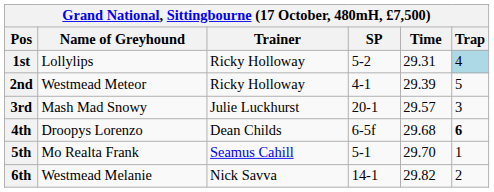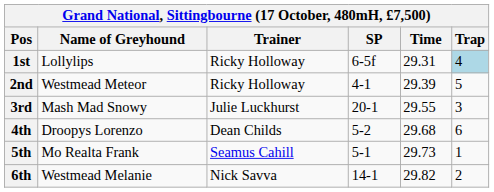1st | SP: 5-2 -> 6-5f
3rd | Time: 29.57 -> 29.55
4th | SP: 6-5f -> 5-2
4th | Trap: bold -> normal
5th | Time: 29.70 -> 29.73
